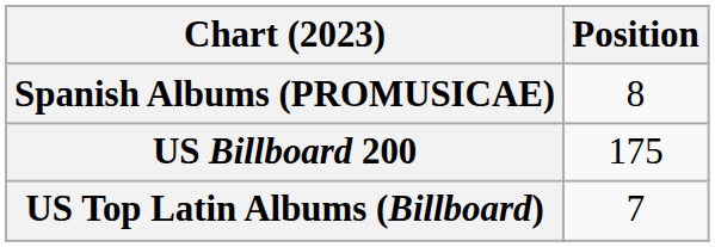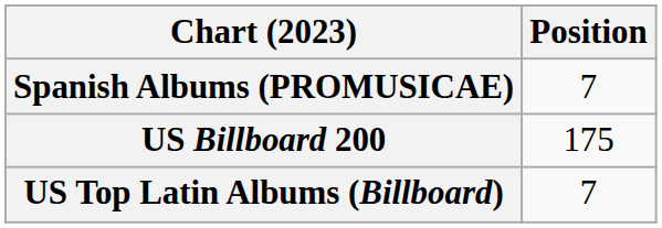Spanish Albums (PROMUSICAE) | Position: 8 -> 7
